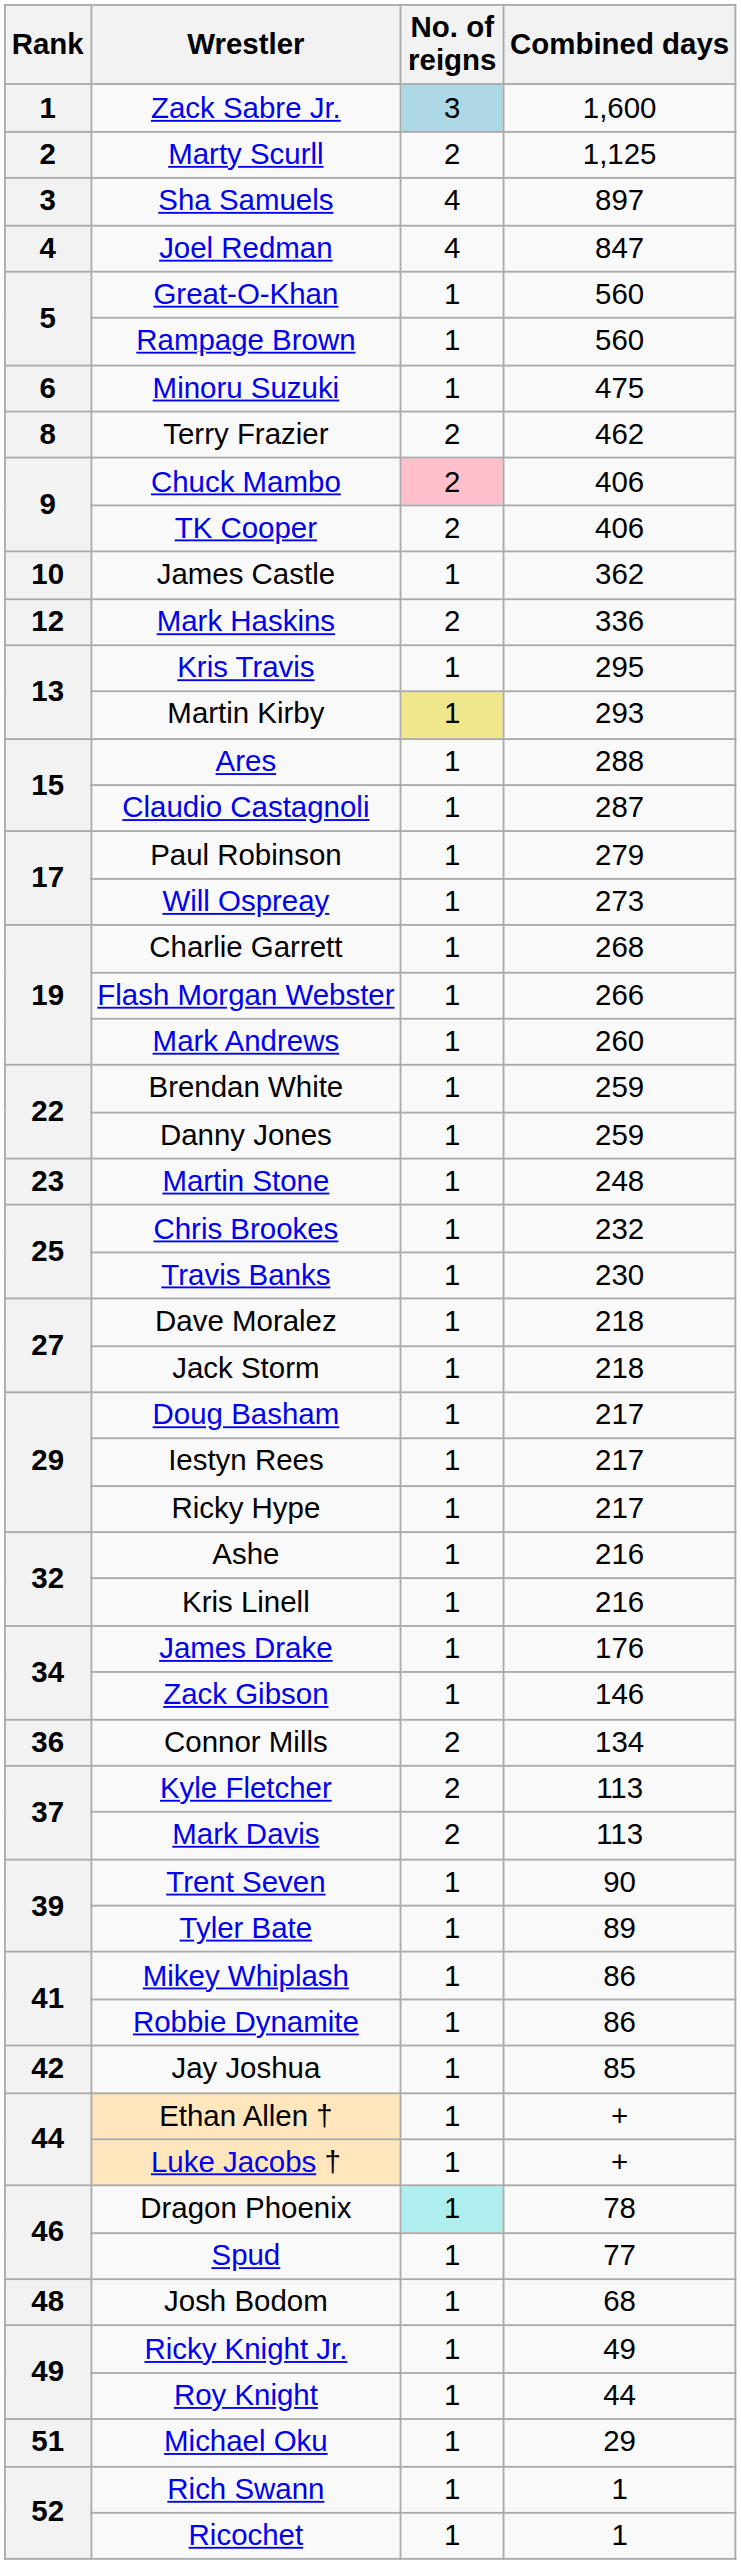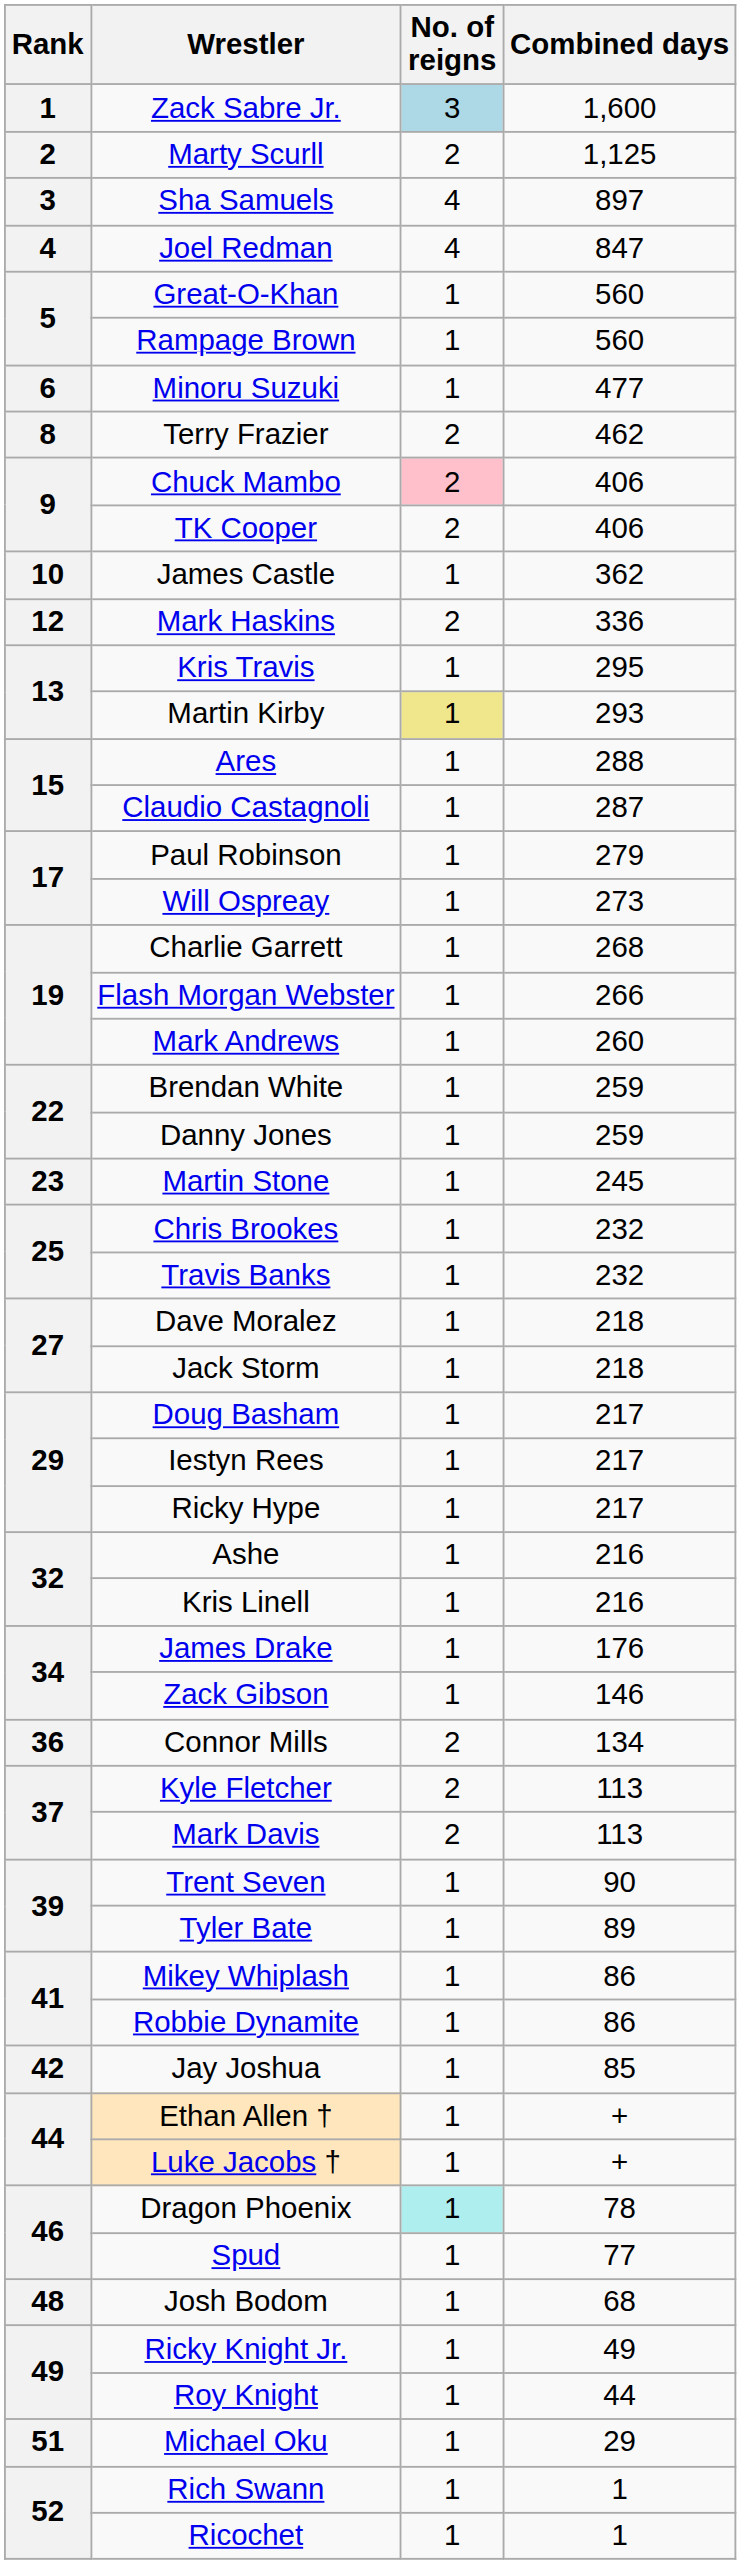Minoru Suzuki | Combined days: 475 -> 477
Martin Stone | Combined days: 248 -> 245
Travis Banks | Combined days: 230 -> 232
